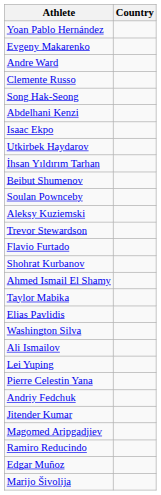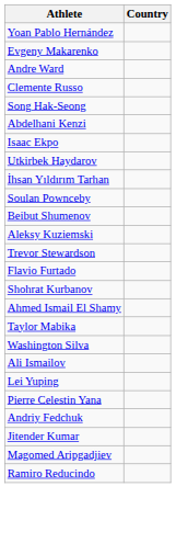rows swapped: Soulan Pownceby <-> Beibut Shumenov
- row: Elias Pavlidis
- row: Edgar Muñoz
- row: Marijo Šivolija
